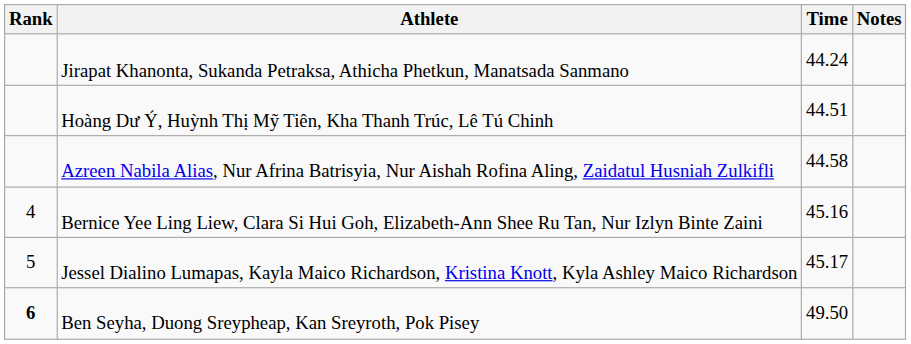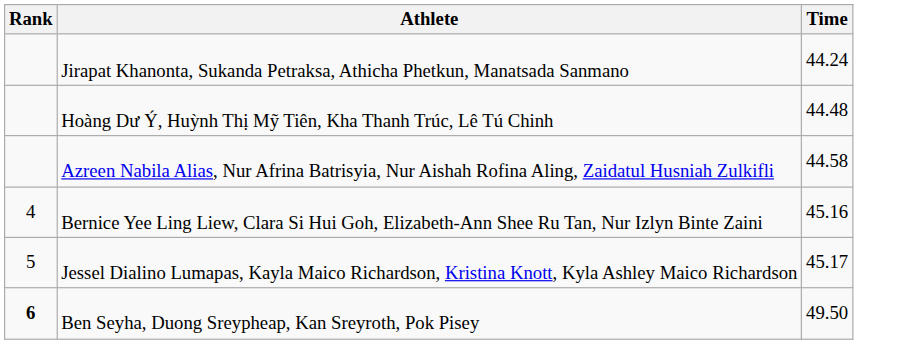- column: Notes
Hoàng Dư Ý, Huỳnh Thị Mỹ Tiên, Kha Thanh Trúc, Lê Tú Chinh | Time: 44.51 -> 44.48
